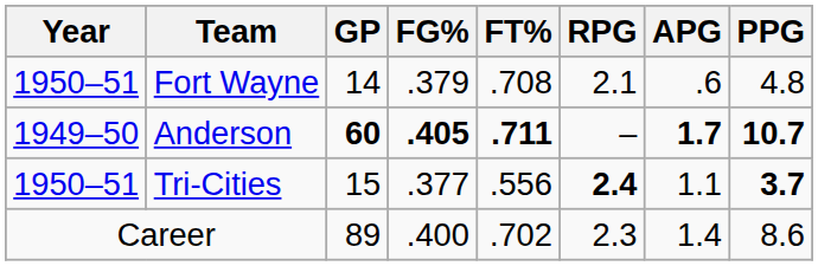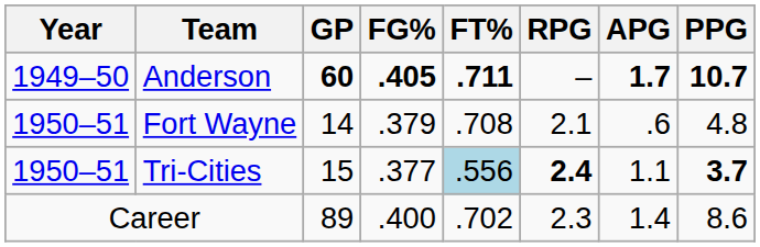rows swapped: Anderson <-> Fort Wayne
Tri-Cities | FT%: no background -> lightblue background
